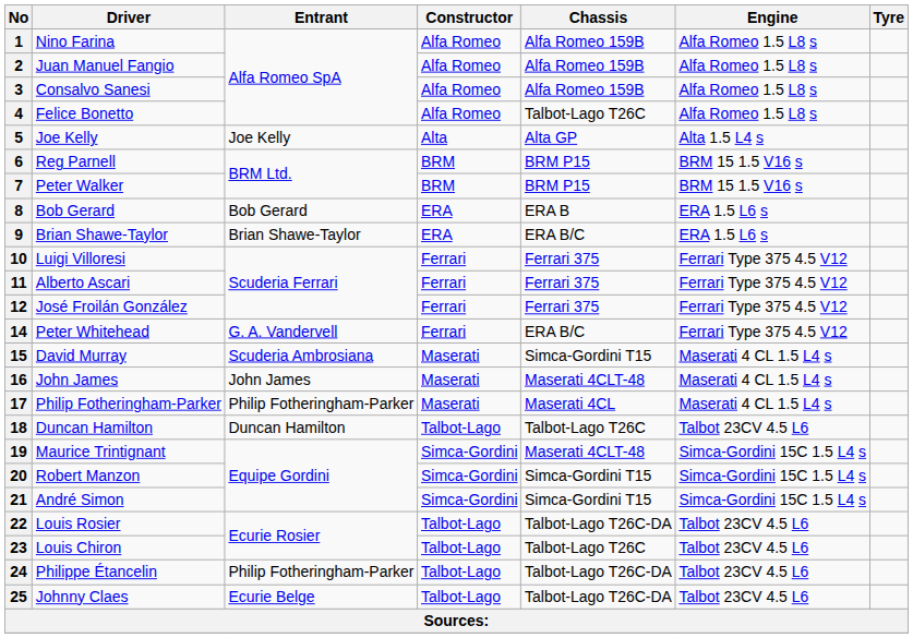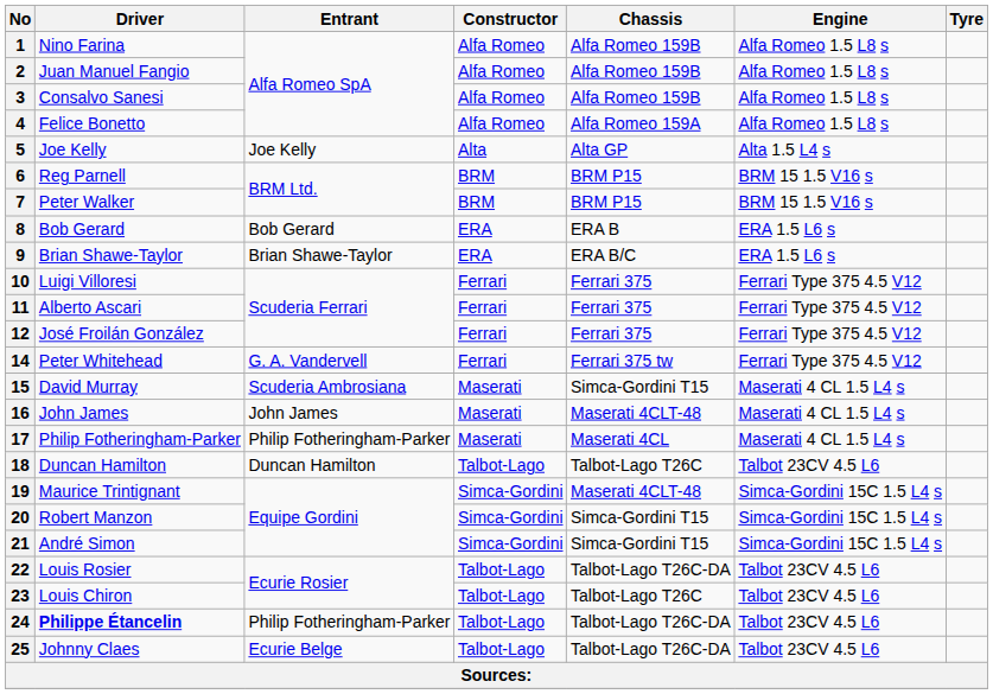4 | Chassis: Talbot-Lago T26C -> Alfa Romeo 159A
14 | Chassis: ERA B/C -> Ferrari 375 tw
24 | Driver: normal -> bold
